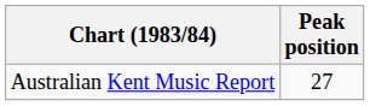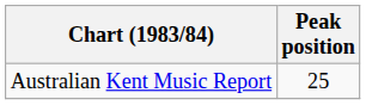Australian Kent Music Report | Peak position: 27 -> 25
